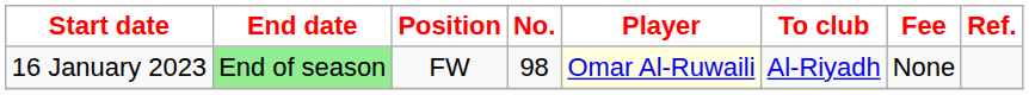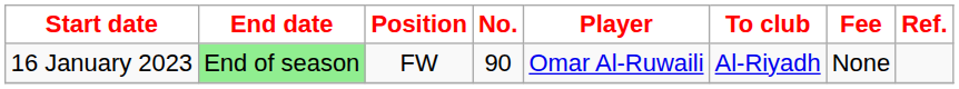16 January 2023 | No.: 98 -> 90
16 January 2023 | Player: lightyellow background -> no background
